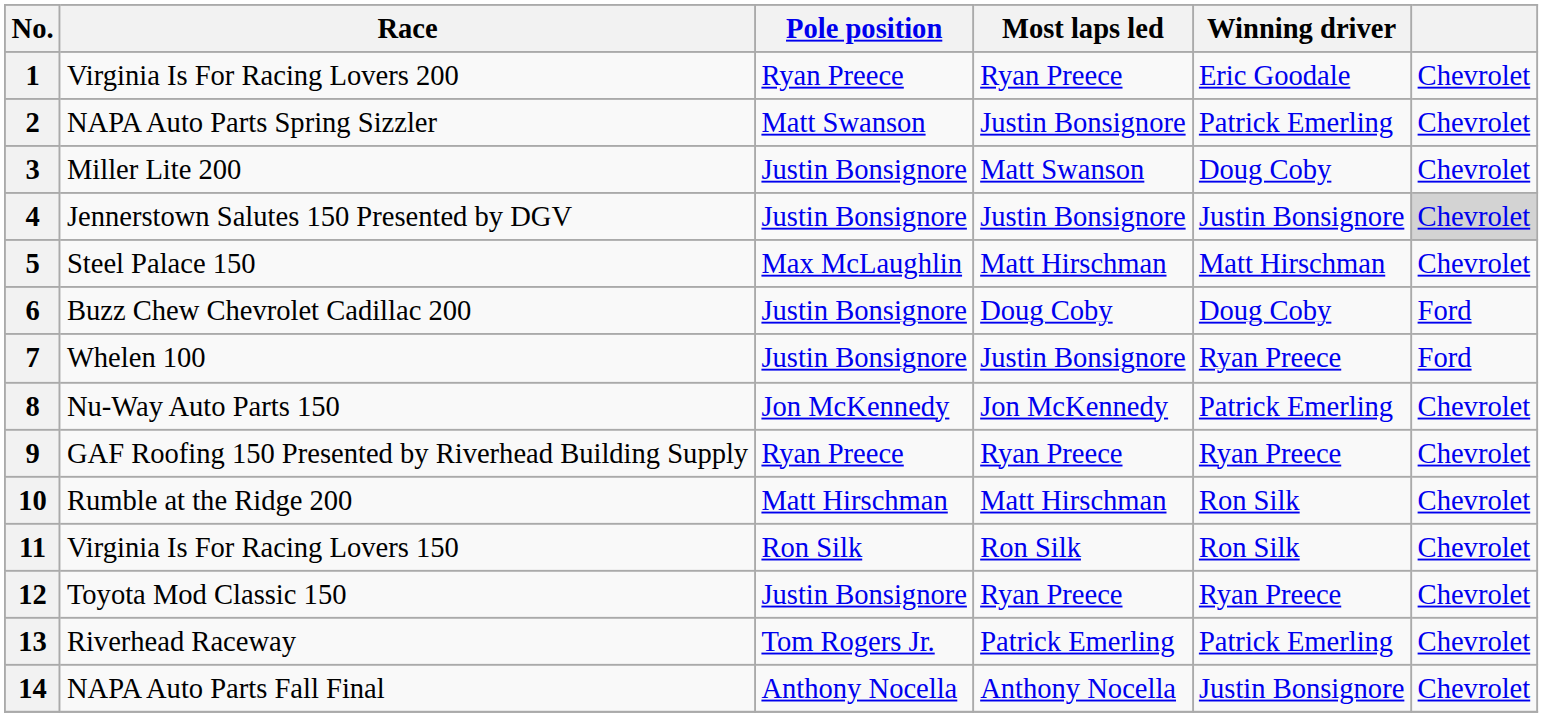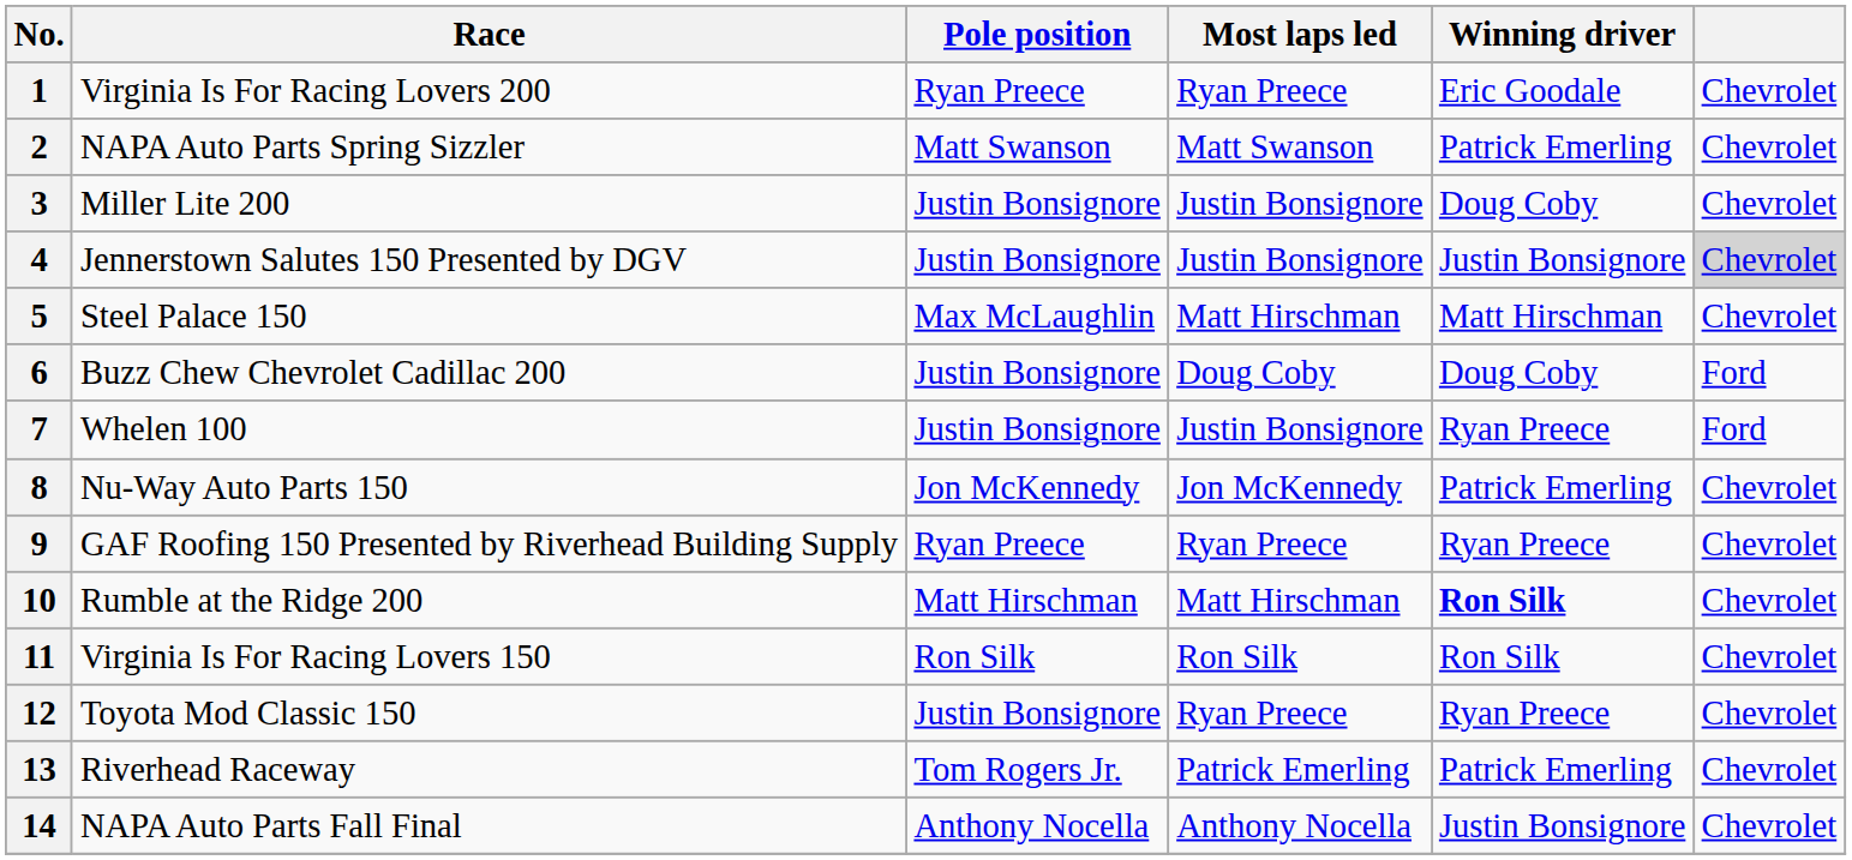2 | Most laps led: Justin Bonsignore -> Matt Swanson
3 | Most laps led: Matt Swanson -> Justin Bonsignore
10 | Winning driver: normal -> bold
